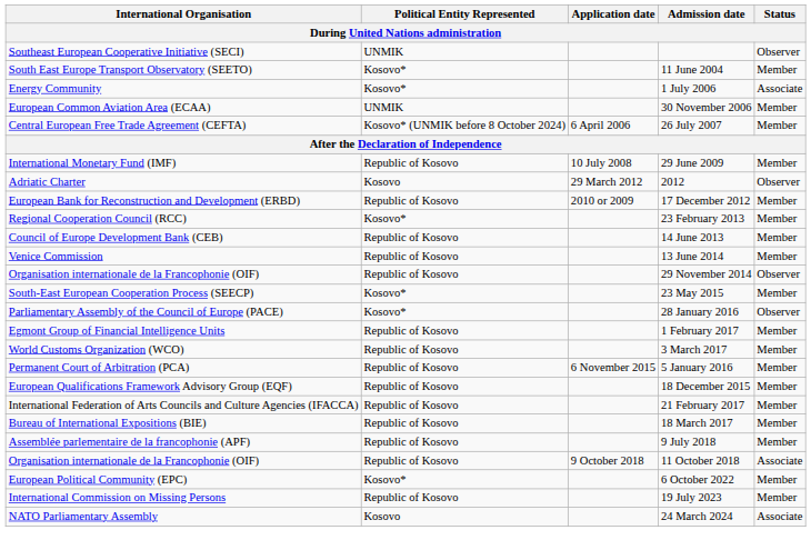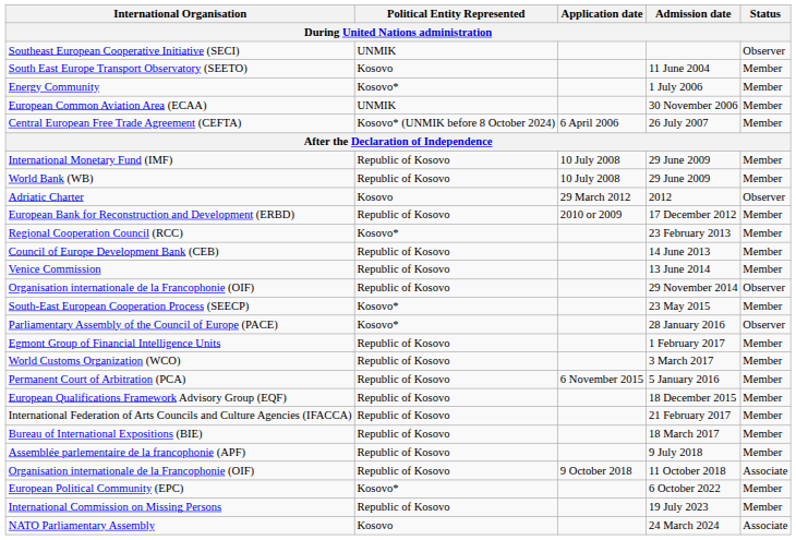South East Europe Transport Observatory (SEETO) | Political Entity Represented: Kosovo* -> Kosovo
Energy Community | Status: Associate -> Member
+ row: World Bank (WB) | Republic of Kosovo | 10 July 2008 | 29 June 2009 | Member
